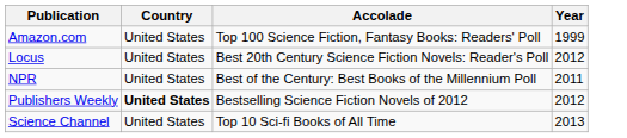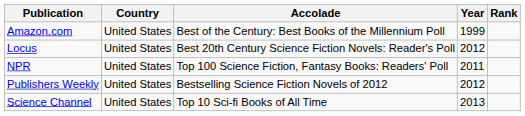+ column: Rank
Amazon.com | Accolade: Top 100 Science Fiction, Fantasy Books: Readers' Poll -> Best of the Century: Best Books of the Millennium Poll
NPR | Accolade: Best of the Century: Best Books of the Millennium Poll -> Top 100 Science Fiction, Fantasy Books: Readers' Poll
Publishers Weekly | Country: bold -> normal
